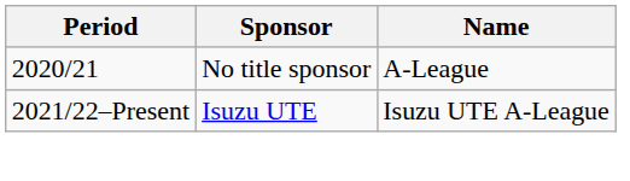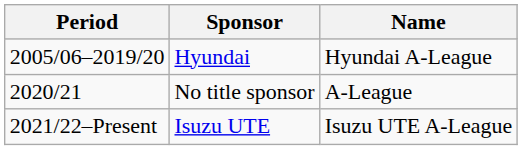+ row: 2005/06–2019/20 | Hyundai | Hyundai A-League
